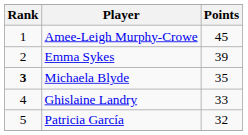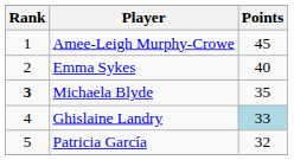Emma Sykes | Points: 39 -> 40
Ghislaine Landry | Points: no background -> lightblue background
